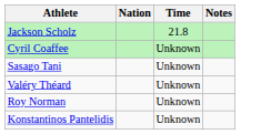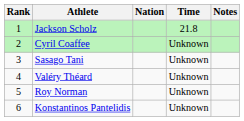+ column: Rank | 1 | 2 | 3 | 4 | 5 | 6
